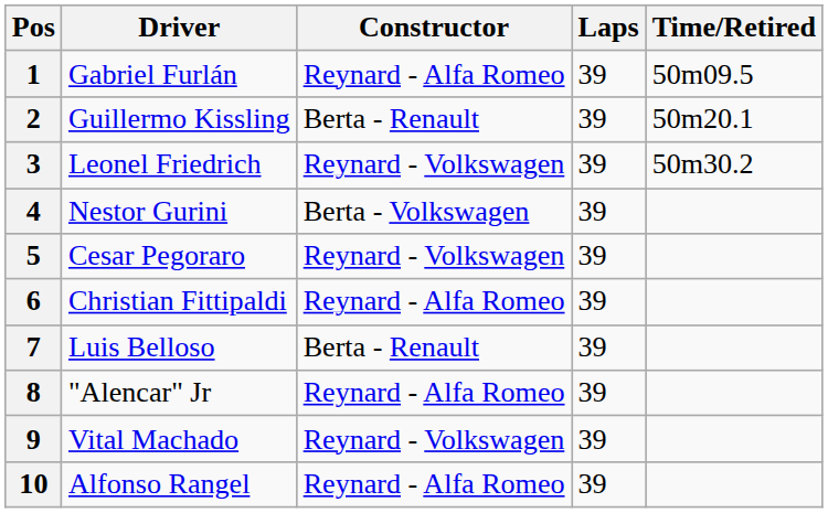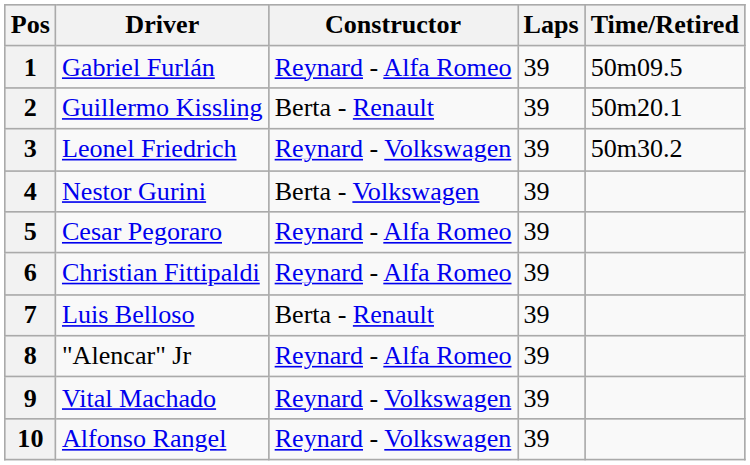5 | Constructor: Reynard - Volkswagen -> Reynard - Alfa Romeo
10 | Constructor: Reynard - Alfa Romeo -> Reynard - Volkswagen
